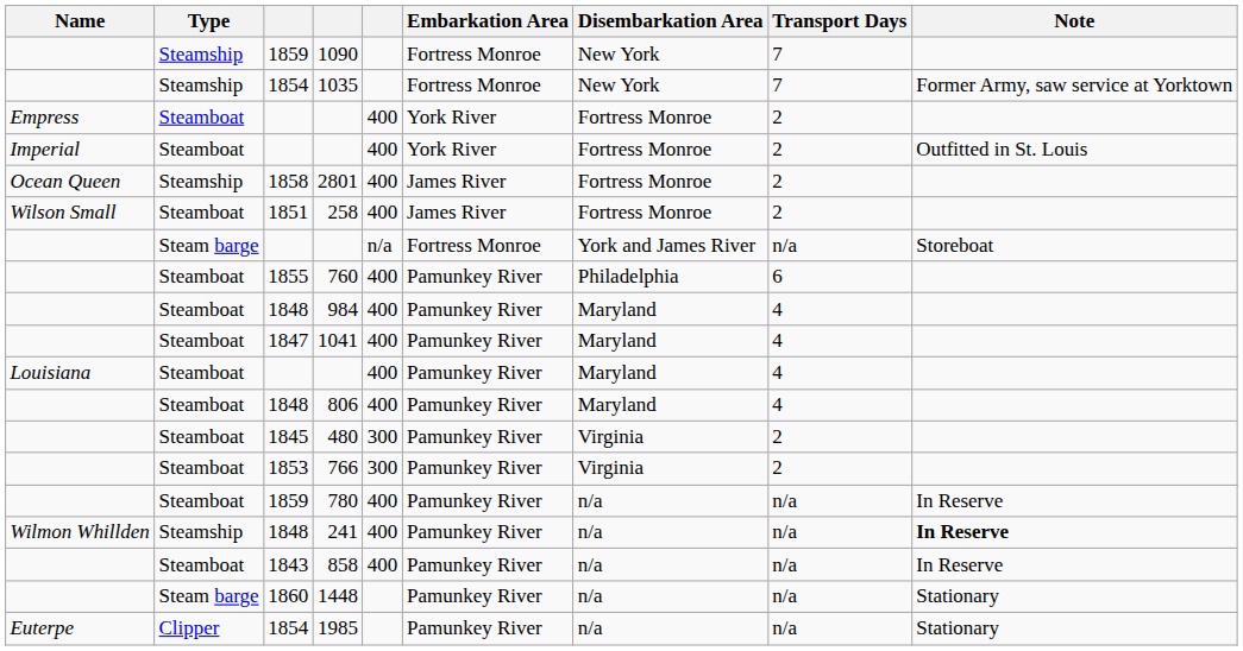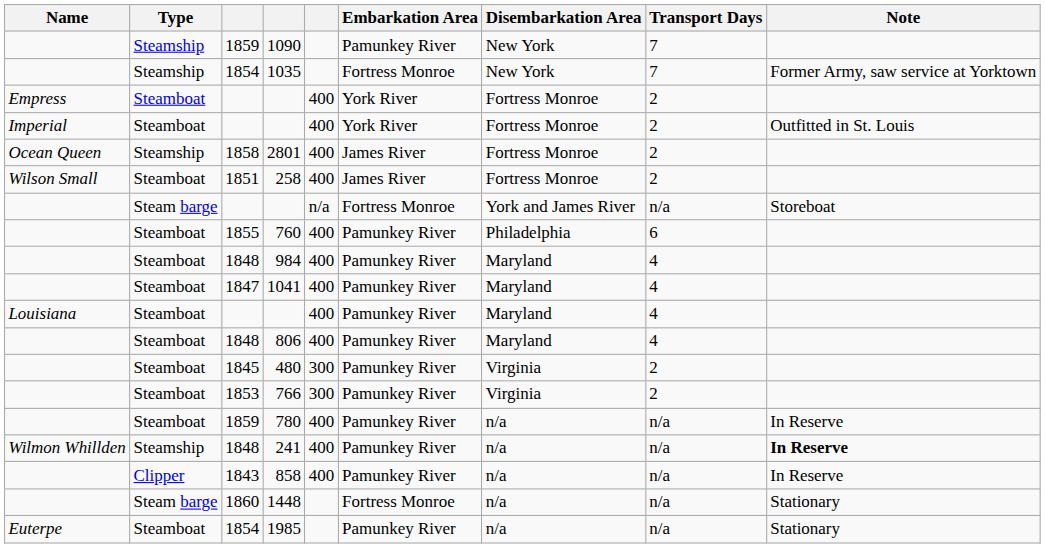1090 | Embarkation Area: Fortress Monroe -> Pamunkey River
858 | Type: Steamboat -> Clipper
1448 | Embarkation Area: Pamunkey River -> Fortress Monroe
1985 | Type: Clipper -> Steamboat
